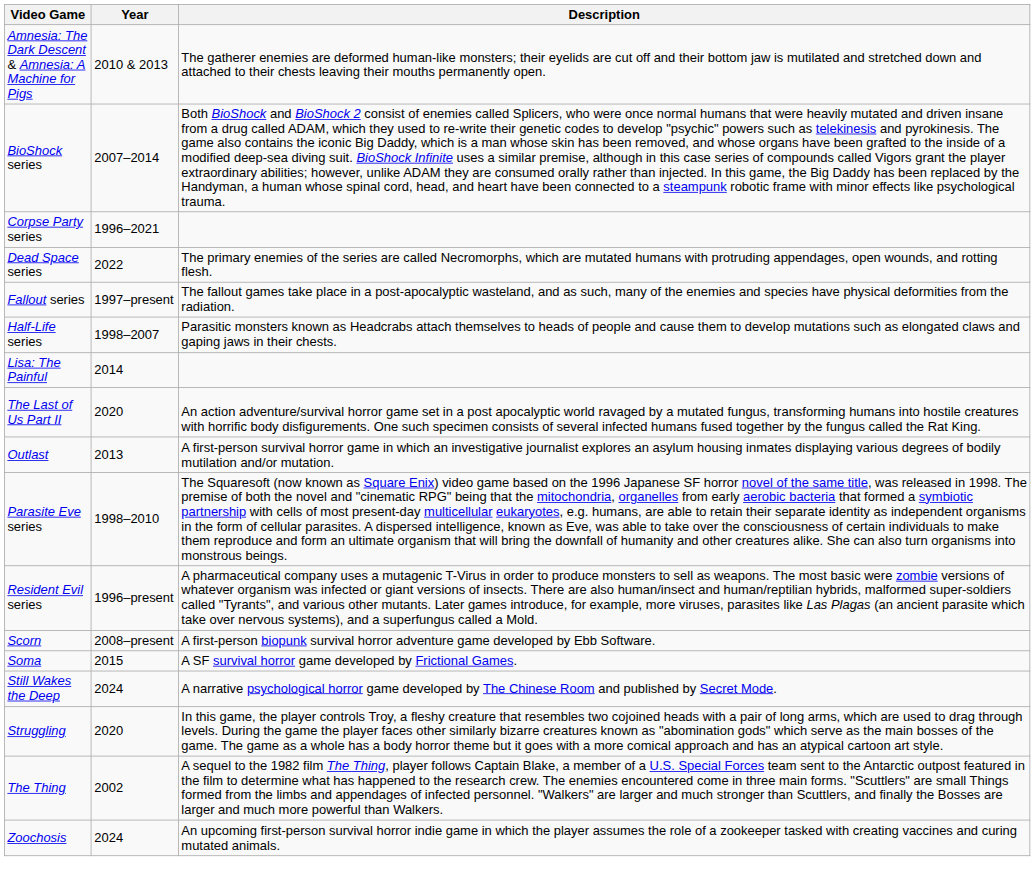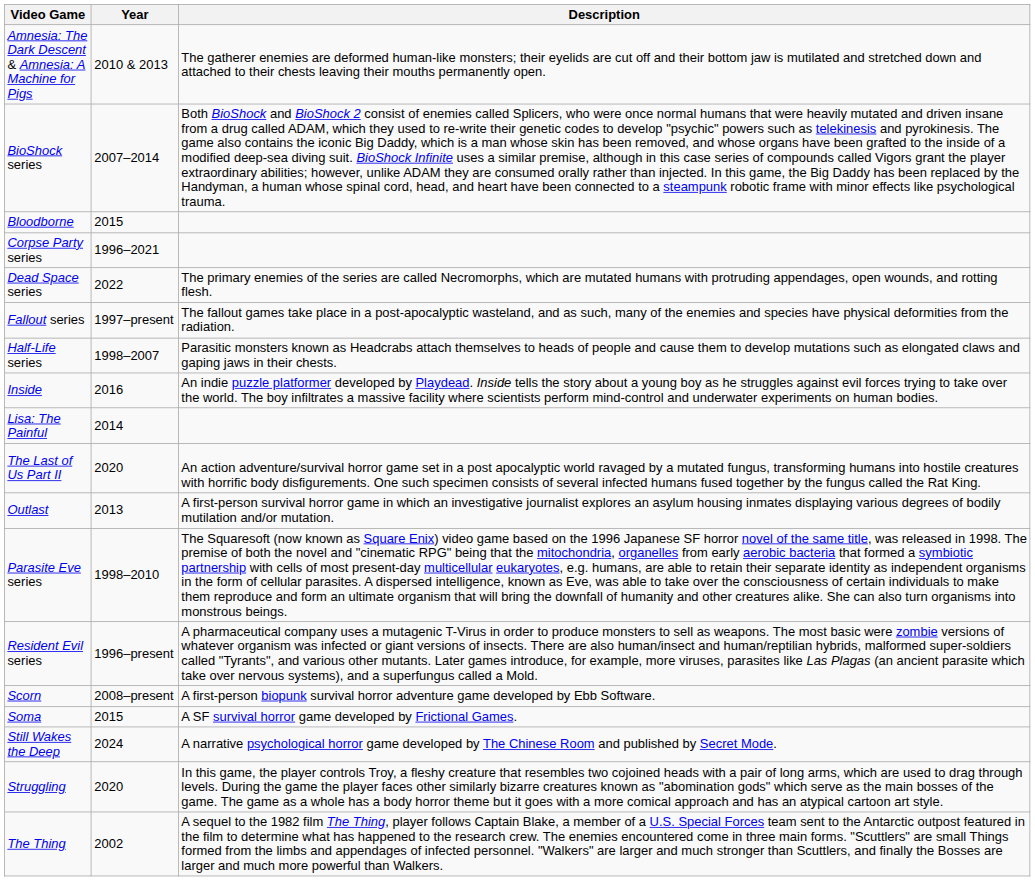+ row: Bloodborne | 2015
+ row: Inside | 2016 | An indie puzzle platformer developed by Playdead. Inside tells the story about a young boy as he struggles against evil forces trying to take over the world. The boy infiltrates a massive facility where scientists perform mind-control and underwater experiments on human bodies.
- row: Zoochosis | 2024 | An upcoming first-person survival horror indie game in which the player assumes the role of a zookeeper tasked with creating vaccines and curing mutated animals.
